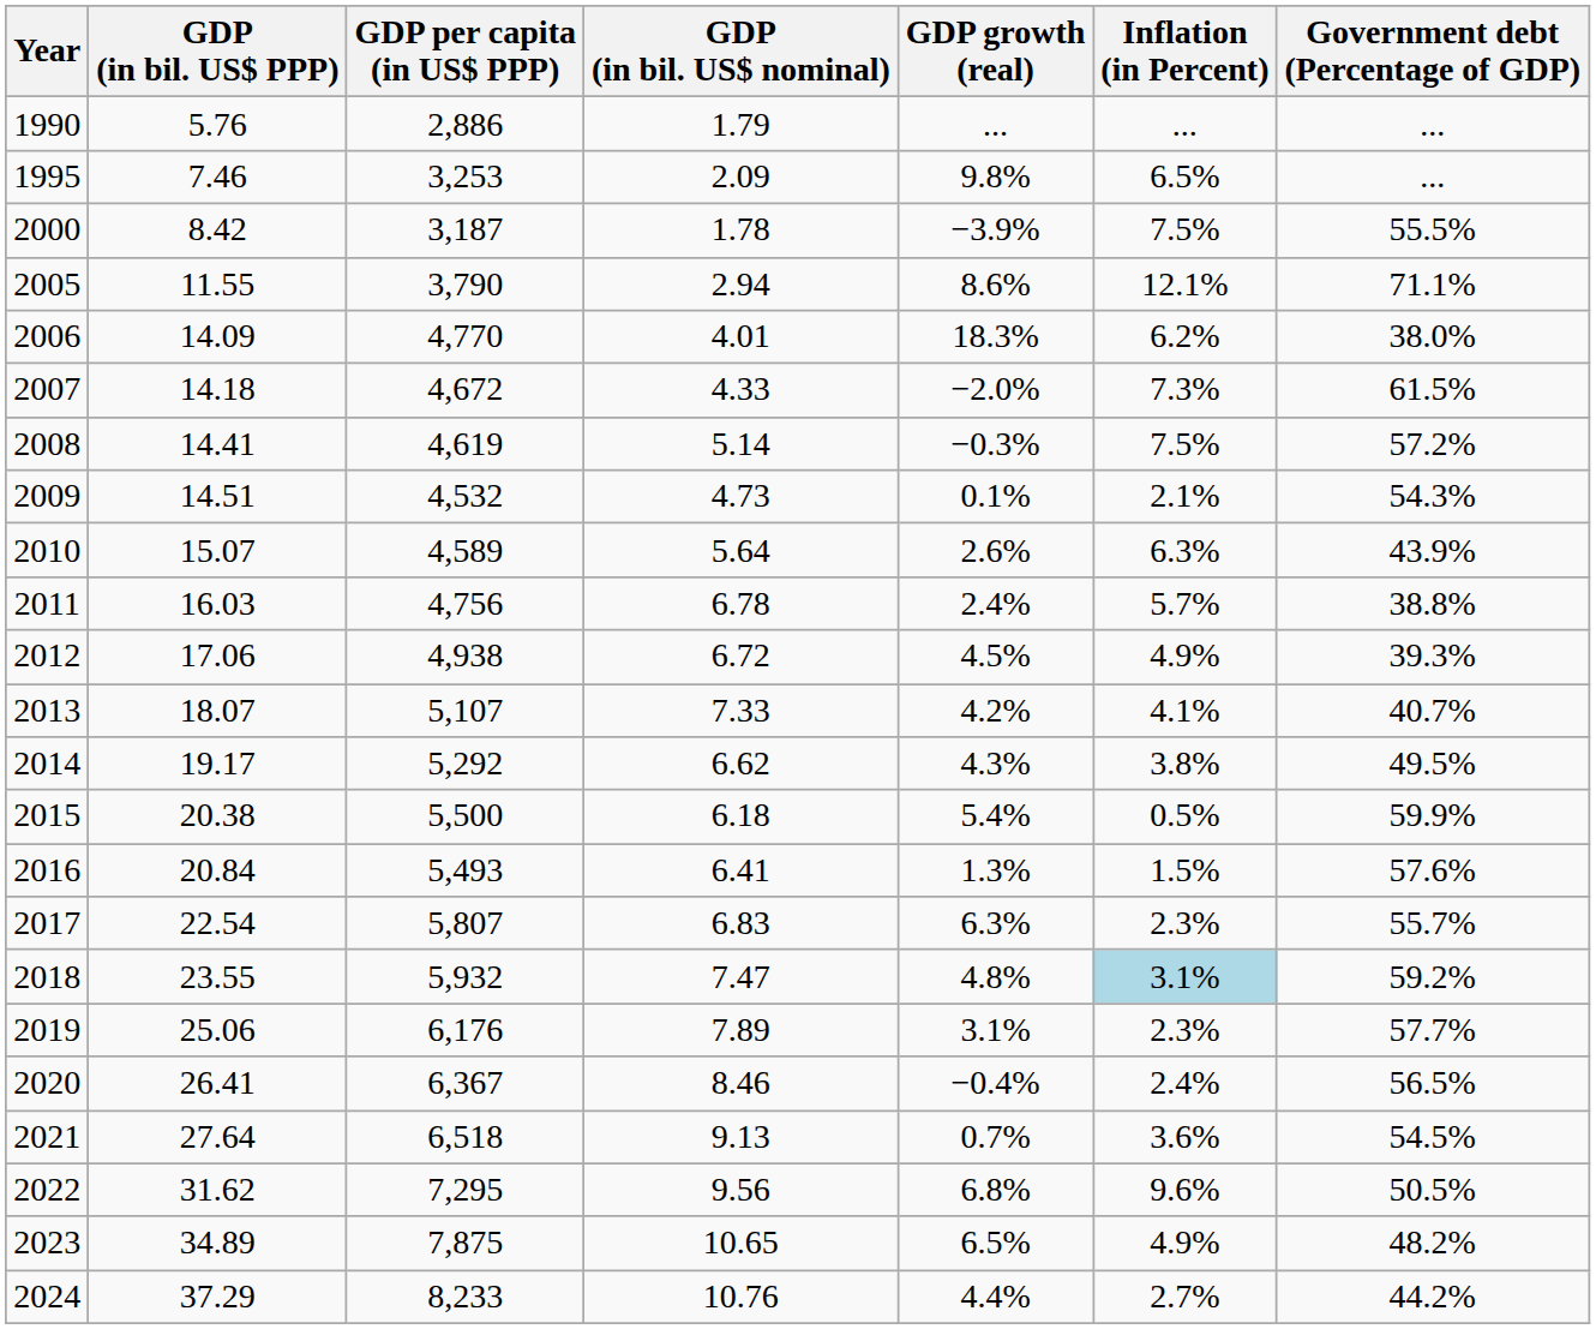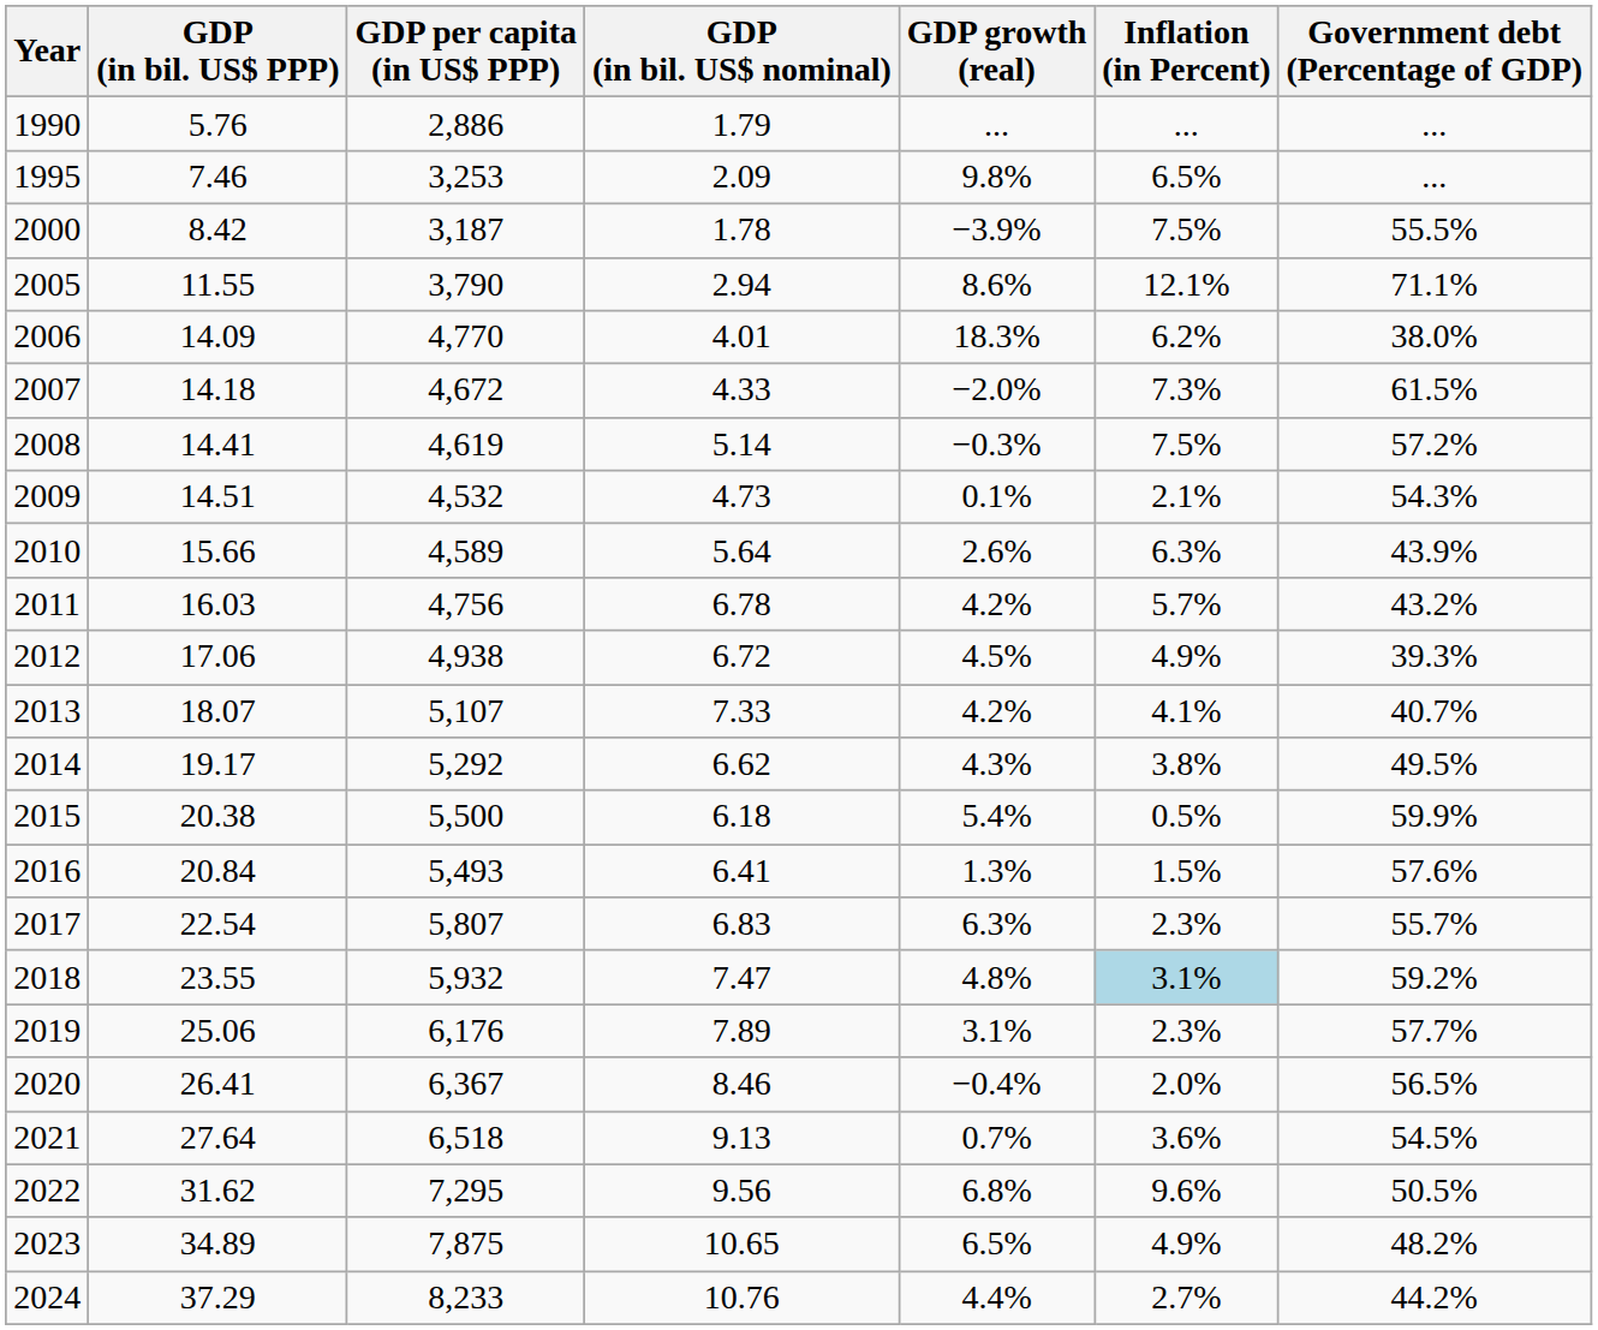2010 | GDP (in bil. US$ PPP): 15.07 -> 15.66
2011 | GDP growth (real): 2.4% -> 4.2%
2011 | Government debt (Percentage of GDP): 38.8% -> 43.2%
2020 | Inflation (in Percent): 2.4% -> 2.0%
